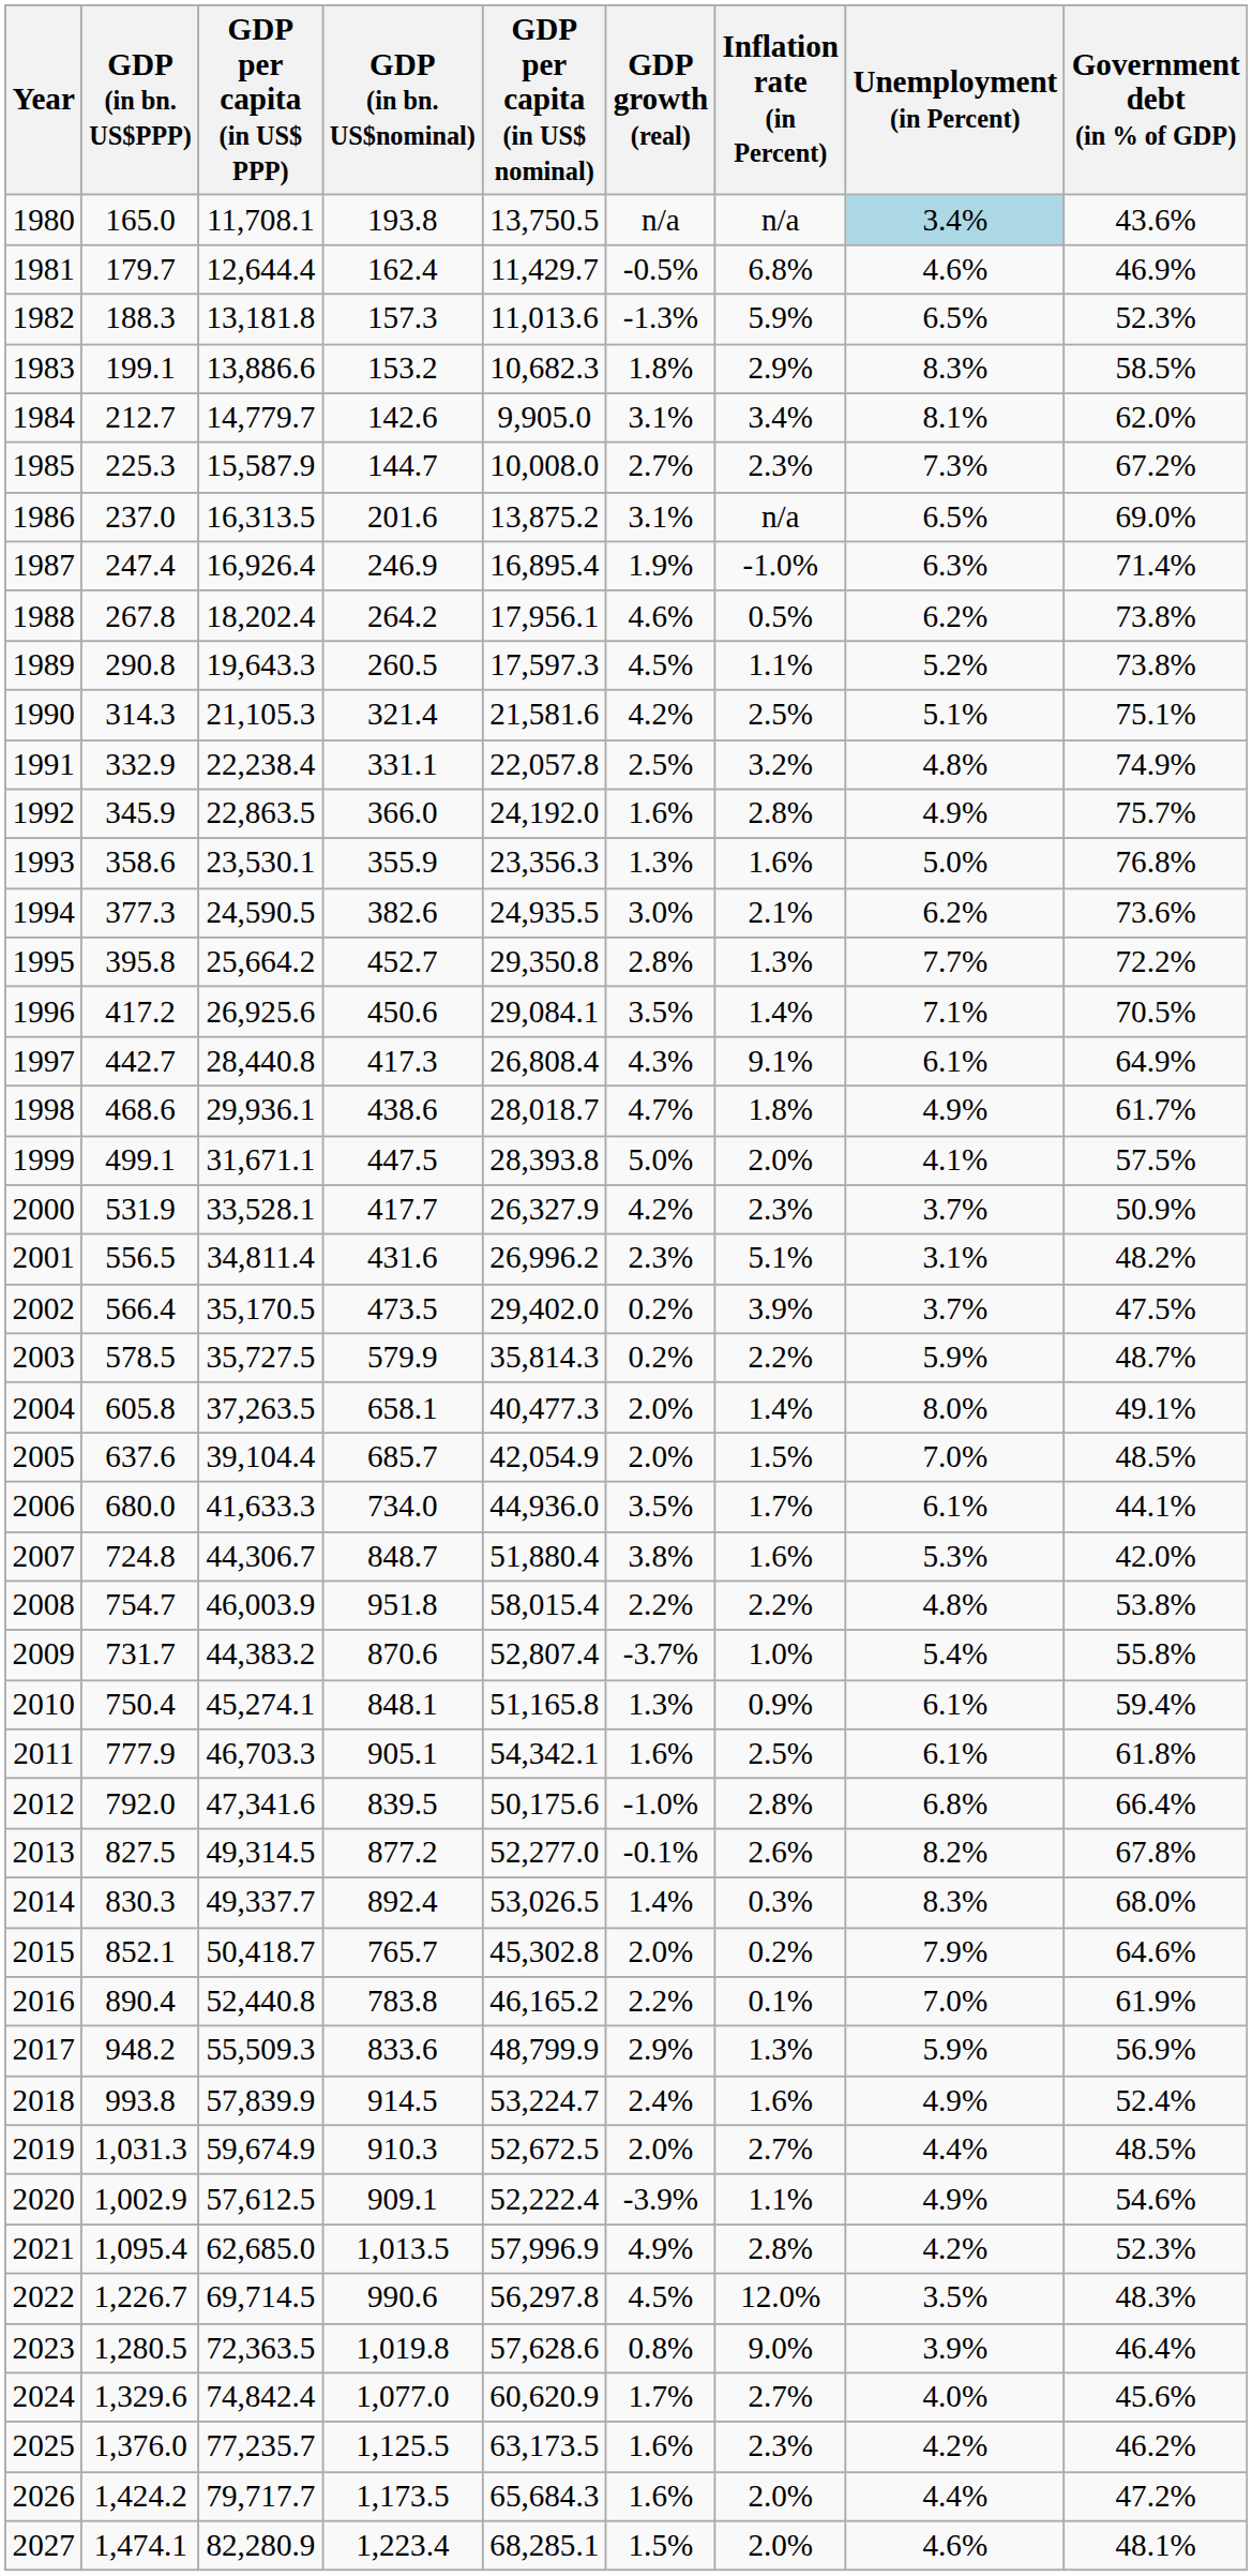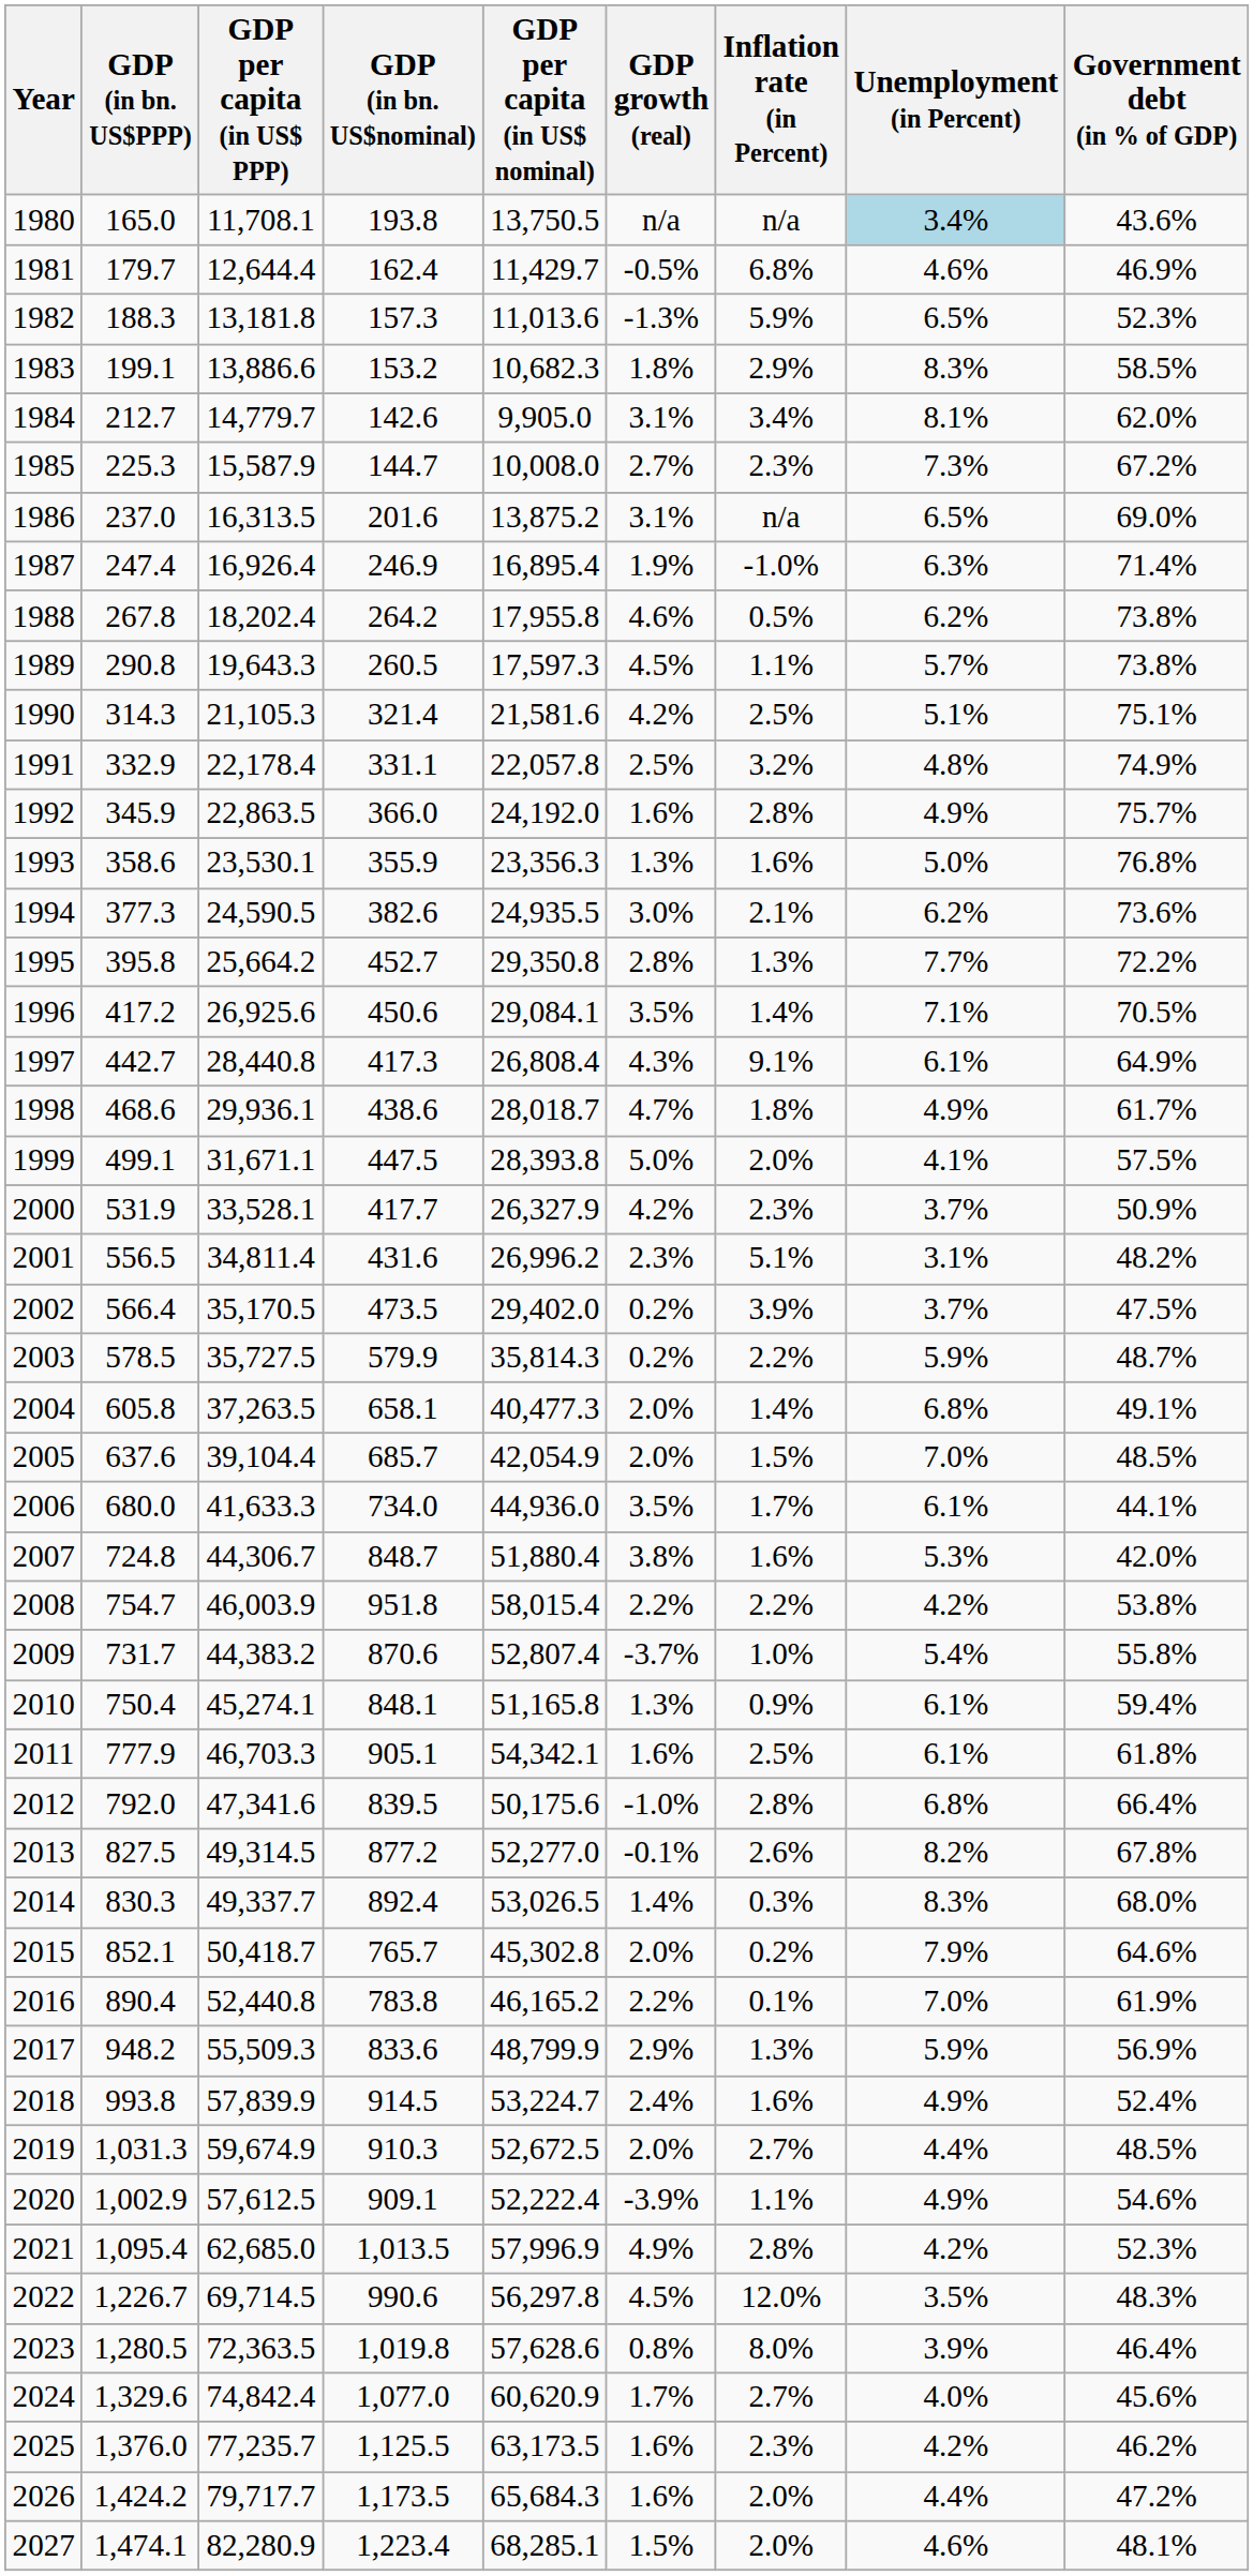1988 | GDP per capita (in US$ nominal): 17,956.1 -> 17,955.8
1989 | Unemployment (in Percent): 5.2% -> 5.7%
1991 | GDP per capita (in US$ PPP): 22,238.4 -> 22,178.4
2004 | Unemployment (in Percent): 8.0% -> 6.8%
2008 | Unemployment (in Percent): 4.8% -> 4.2%
2023 | Inflation rate (in Percent): 9.0% -> 8.0%
